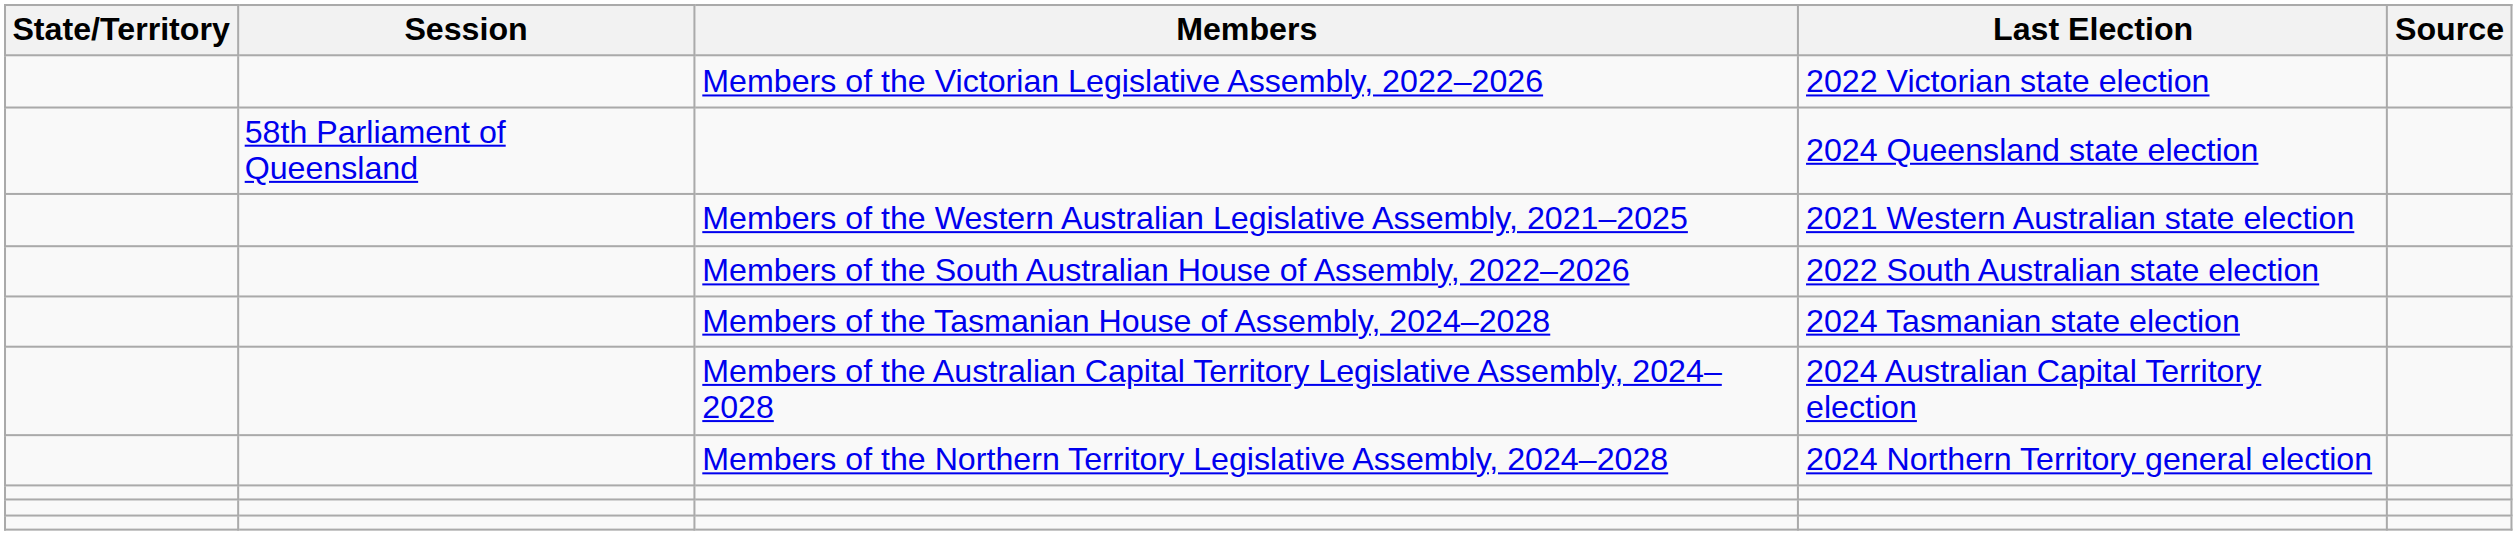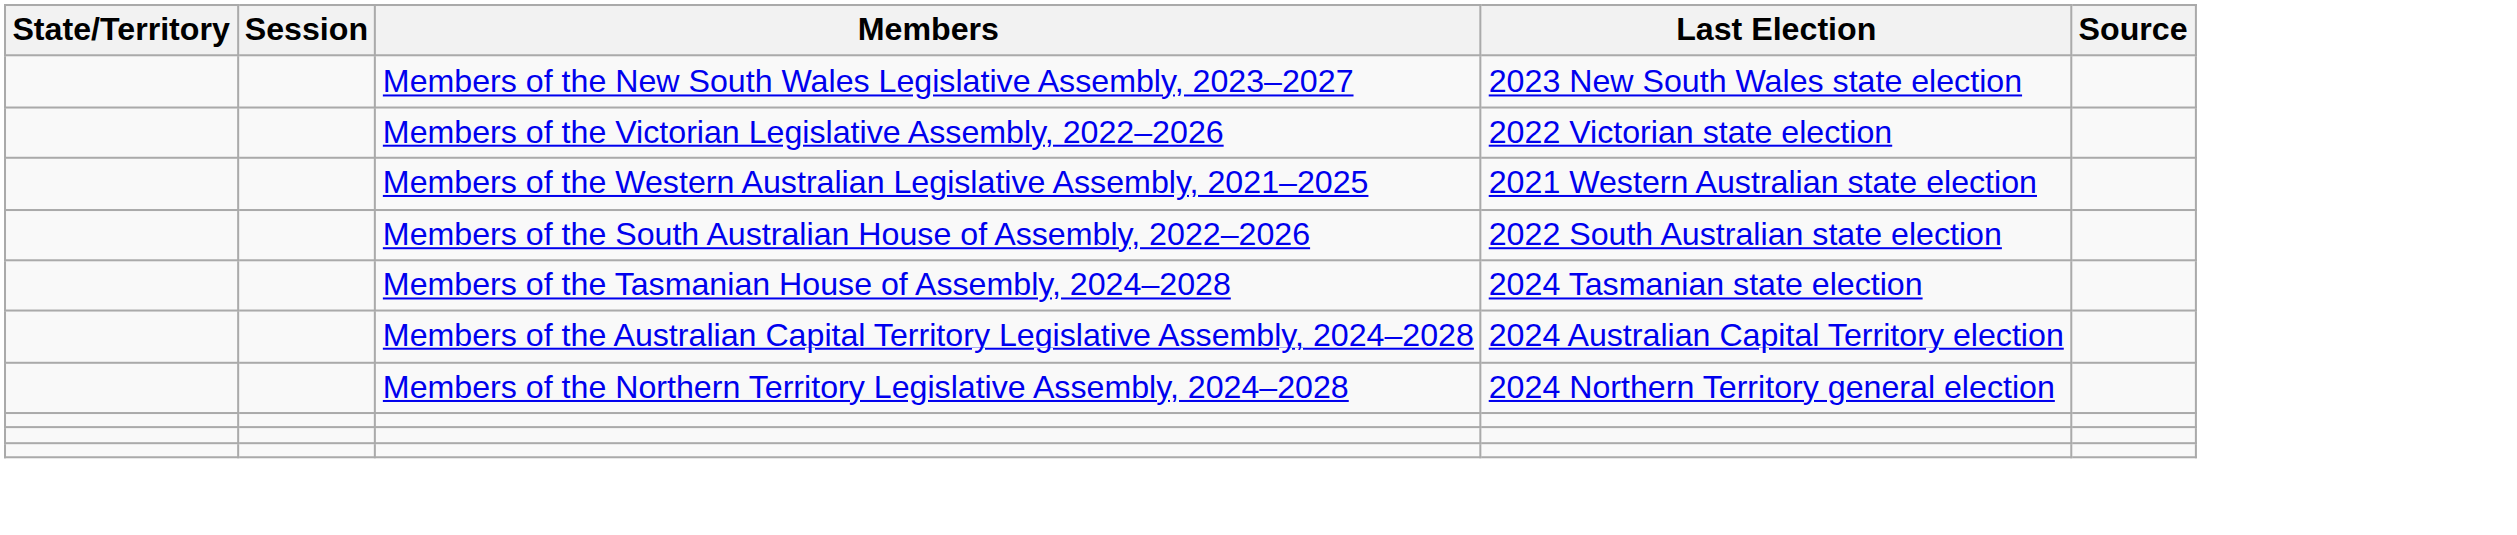+ row: Members of the New South Wales Legislative Assembly, 2023–2027 | 2023 New South Wales state election
- row: 58th Parliament of Queensland | 2024 Queensland state election
